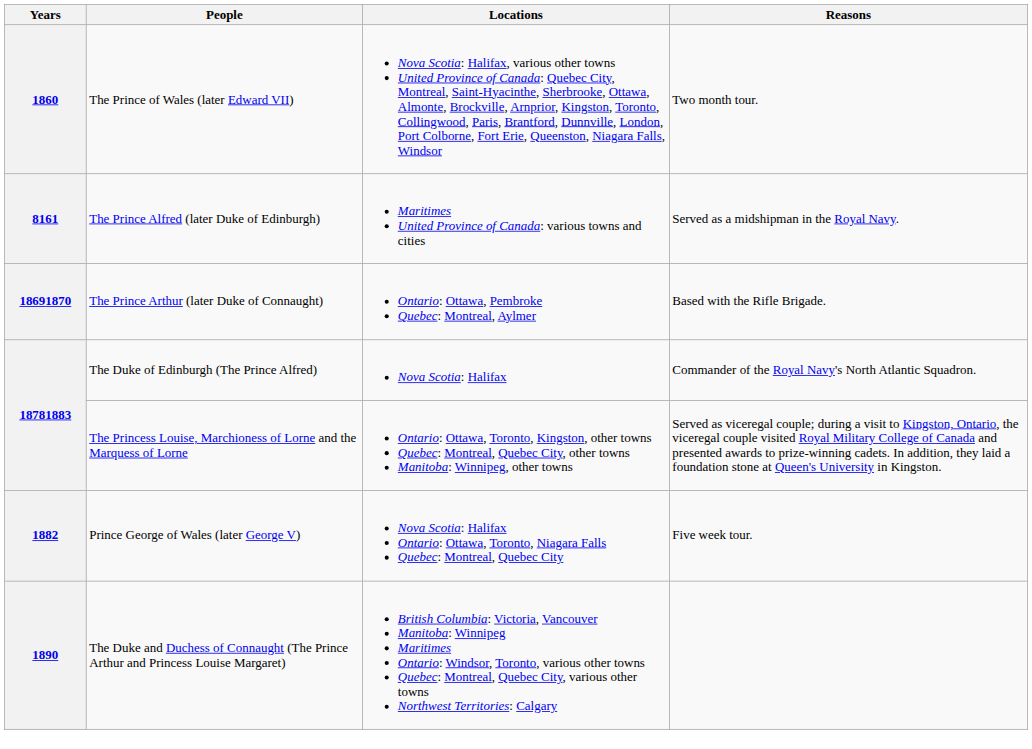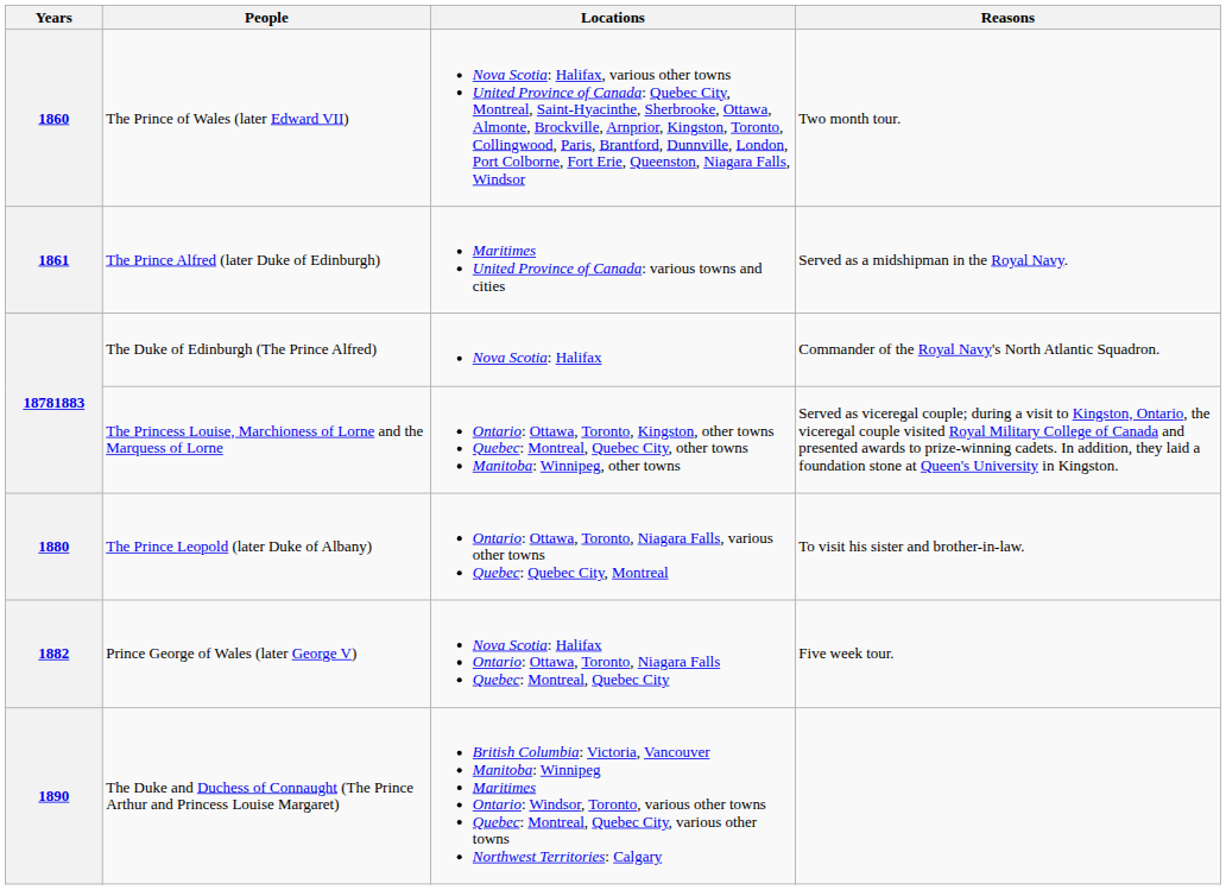The Prince Alfred (later Duke of Edinburgh) | Years: 8161 -> 1861
- row: 18691870 | The Prince Arthur (later Duke of Connaught) | Ontario: Ottawa, Pembroke Quebec: Montreal, Aylmer | Based with the Rifle Brigade.
+ row: 1880 | The Prince Leopold (later Duke of Albany) | Ontario: Ottawa, Toronto, Niagara Falls, various other towns Quebec: Quebec City, Montreal | To visit his sister and brother-in-law.
